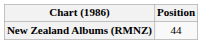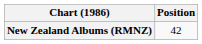New Zealand Albums (RMNZ) | Position: 44 -> 42
